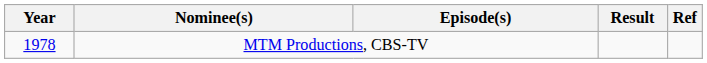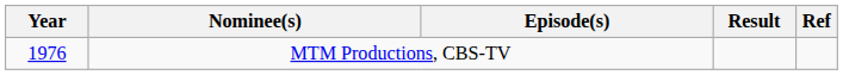MTM Productions, CBS-TV | Year: 1978 -> 1976
